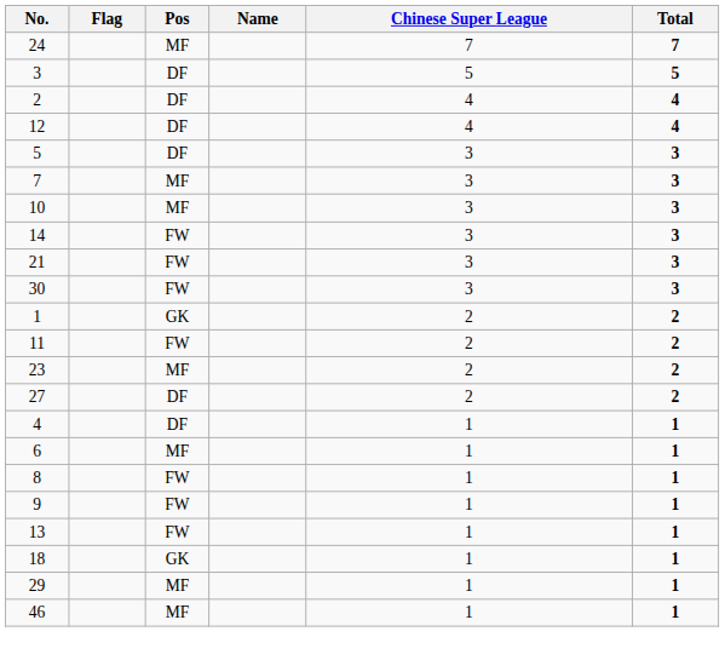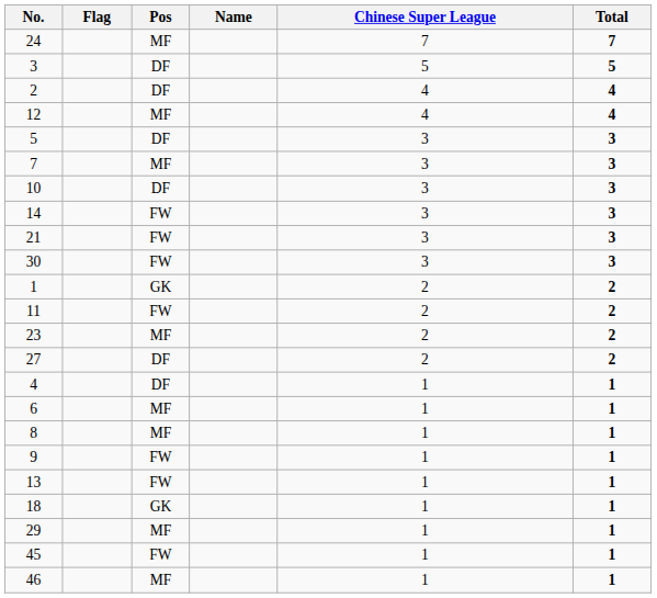12 | Pos: DF -> MF
10 | Pos: MF -> DF
8 | Pos: FW -> MF
+ row: 45 | FW | 1 | 1
